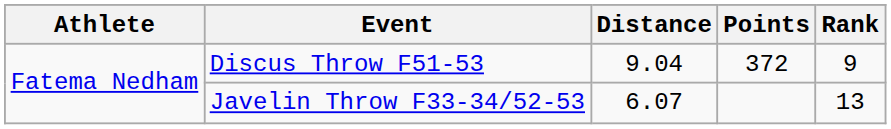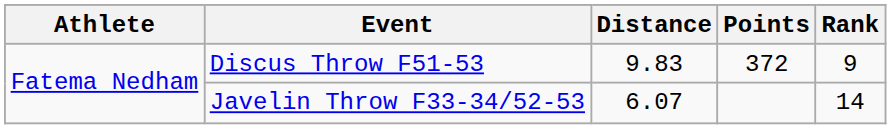Discus Throw F51-53 | Distance: 9.04 -> 9.83
Javelin Throw F33-34/52-53 | Rank: 13 -> 14
